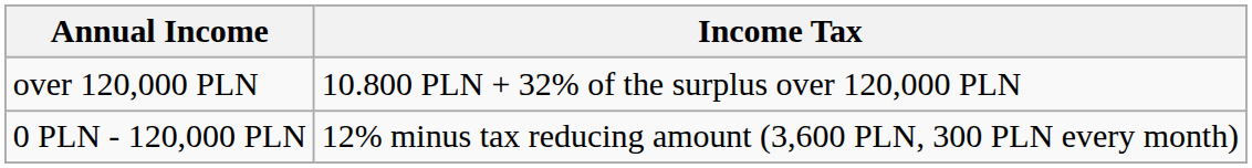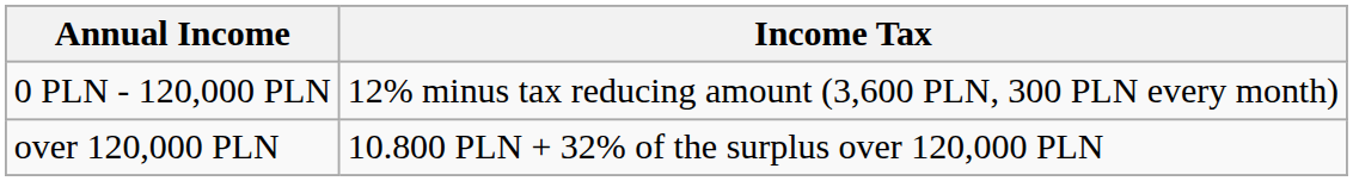rows swapped: 0 PLN - 120,000 PLN <-> over 120,000 PLN
